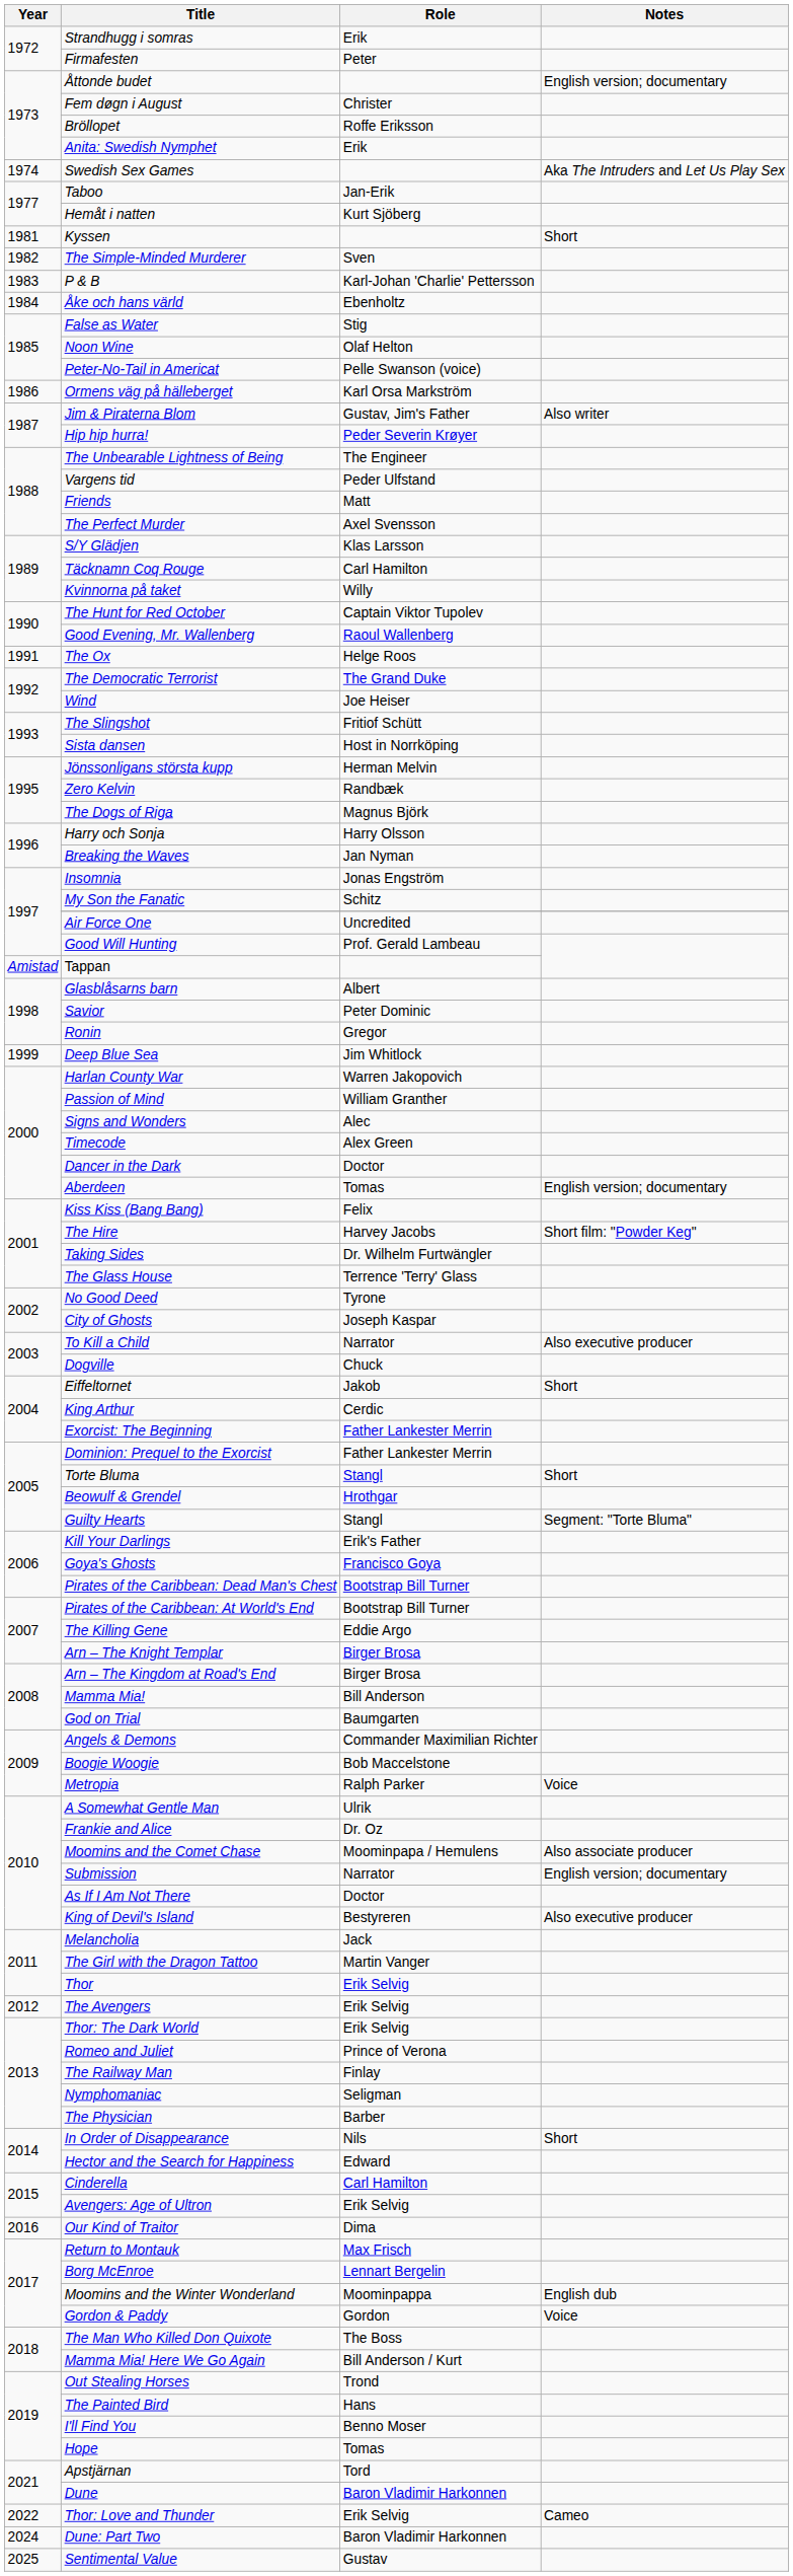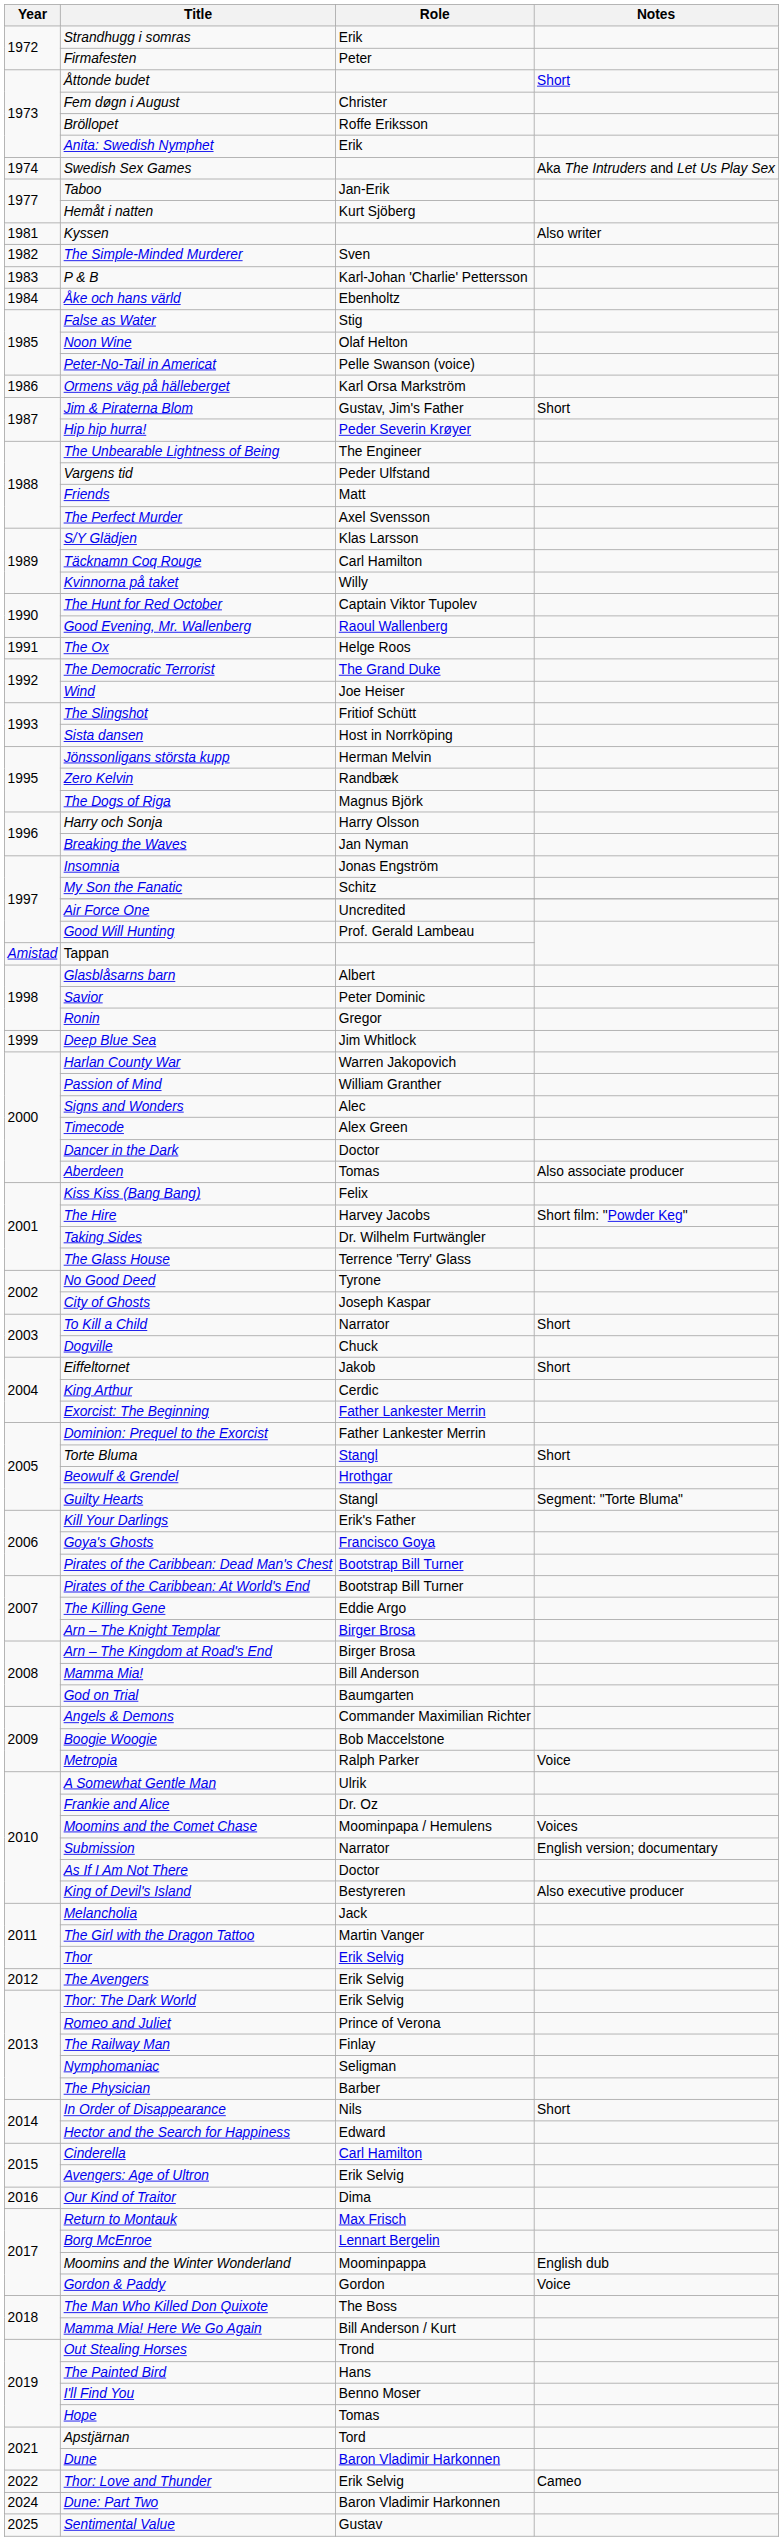Åttonde budet | Notes: English version; documentary -> Short
Kyssen | Notes: Short -> Also writer
Jim & Piraterna Blom | Notes: Also writer -> Short
Aberdeen | Notes: English version; documentary -> Also associate producer
To Kill a Child | Notes: Also executive producer -> Short
Moomins and the Comet Chase | Notes: Also associate producer -> Voices
